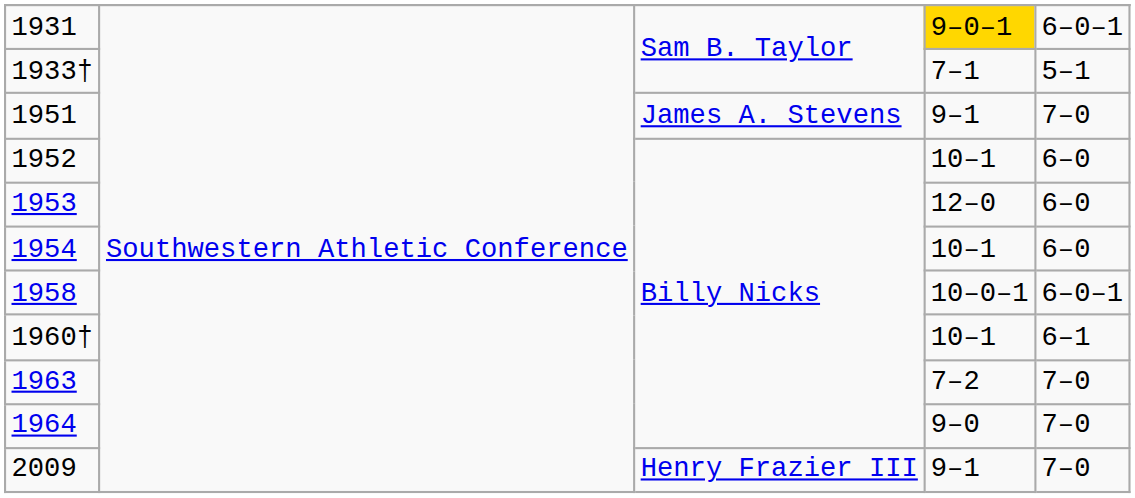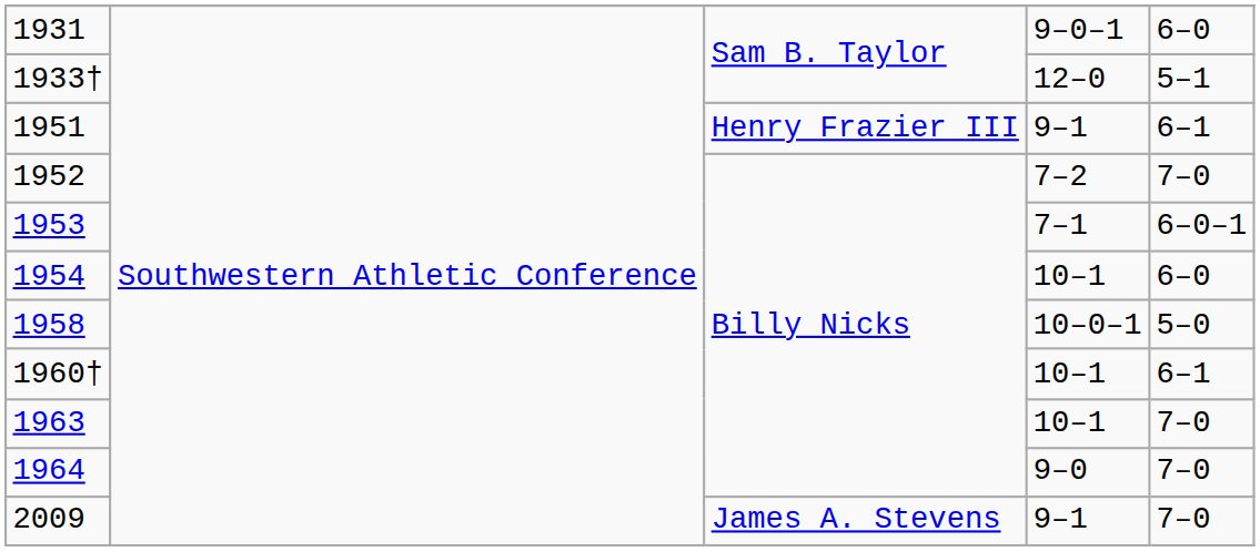1931 | column 4: gold background -> no background
1931 | column 5: 6–0–1 -> 6–0
1933† | column 4: 7–1 -> 12–0
1951 | column 3: James A. Stevens -> Henry Frazier III
1951 | column 5: 7–0 -> 6–1
1952 | column 4: 10–1 -> 7–2
1952 | column 5: 6–0 -> 7–0
1953 | column 4: 12–0 -> 7–1
1953 | column 5: 6–0 -> 6–0–1
1958 | column 5: 6–0–1 -> 5–0
1963 | column 4: 7–2 -> 10–1
2009 | column 3: Henry Frazier III -> James A. Stevens
